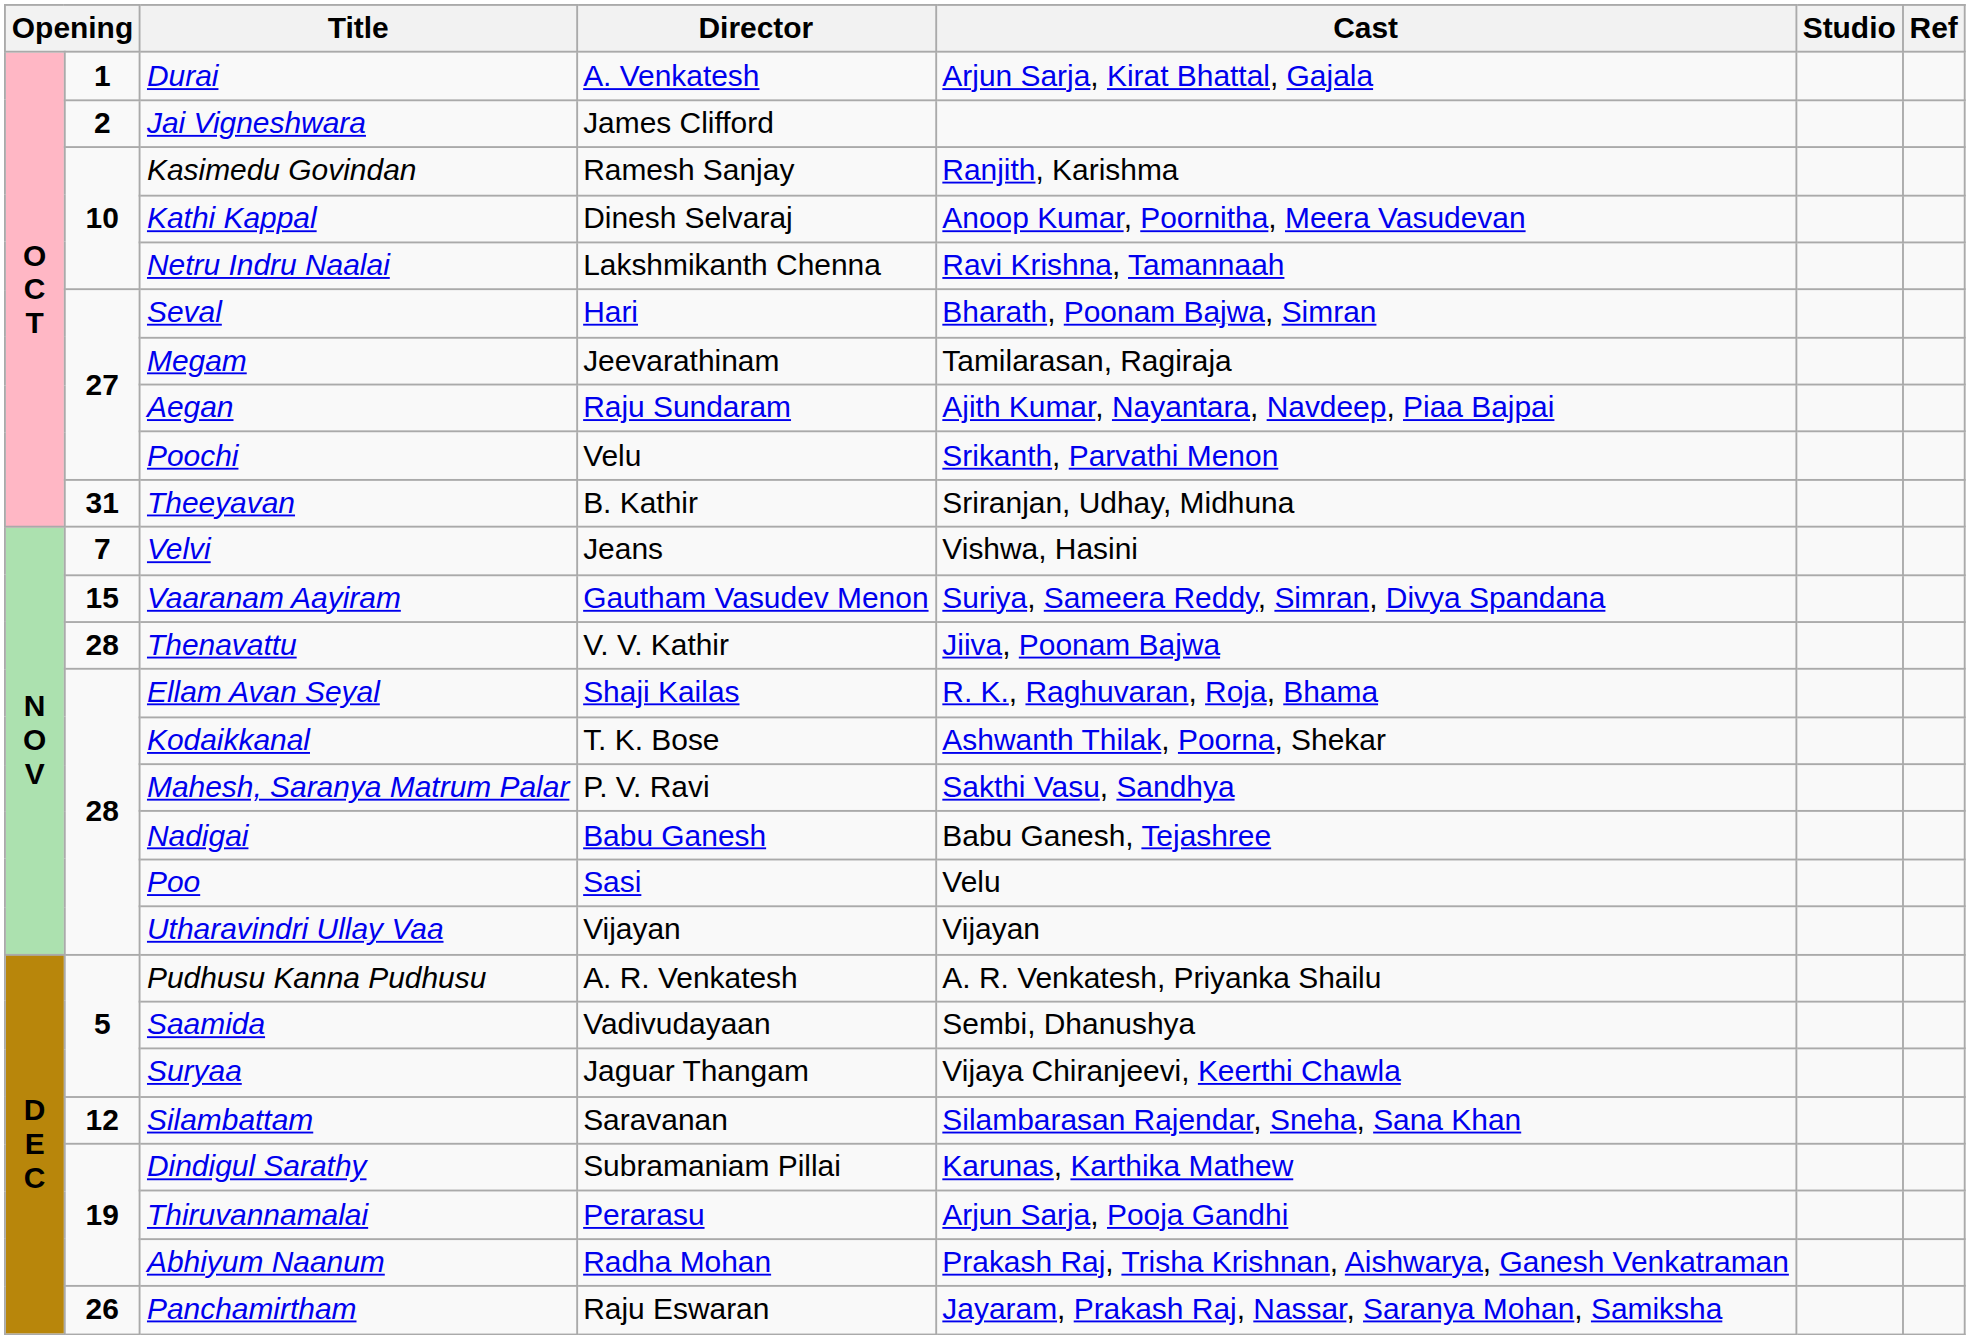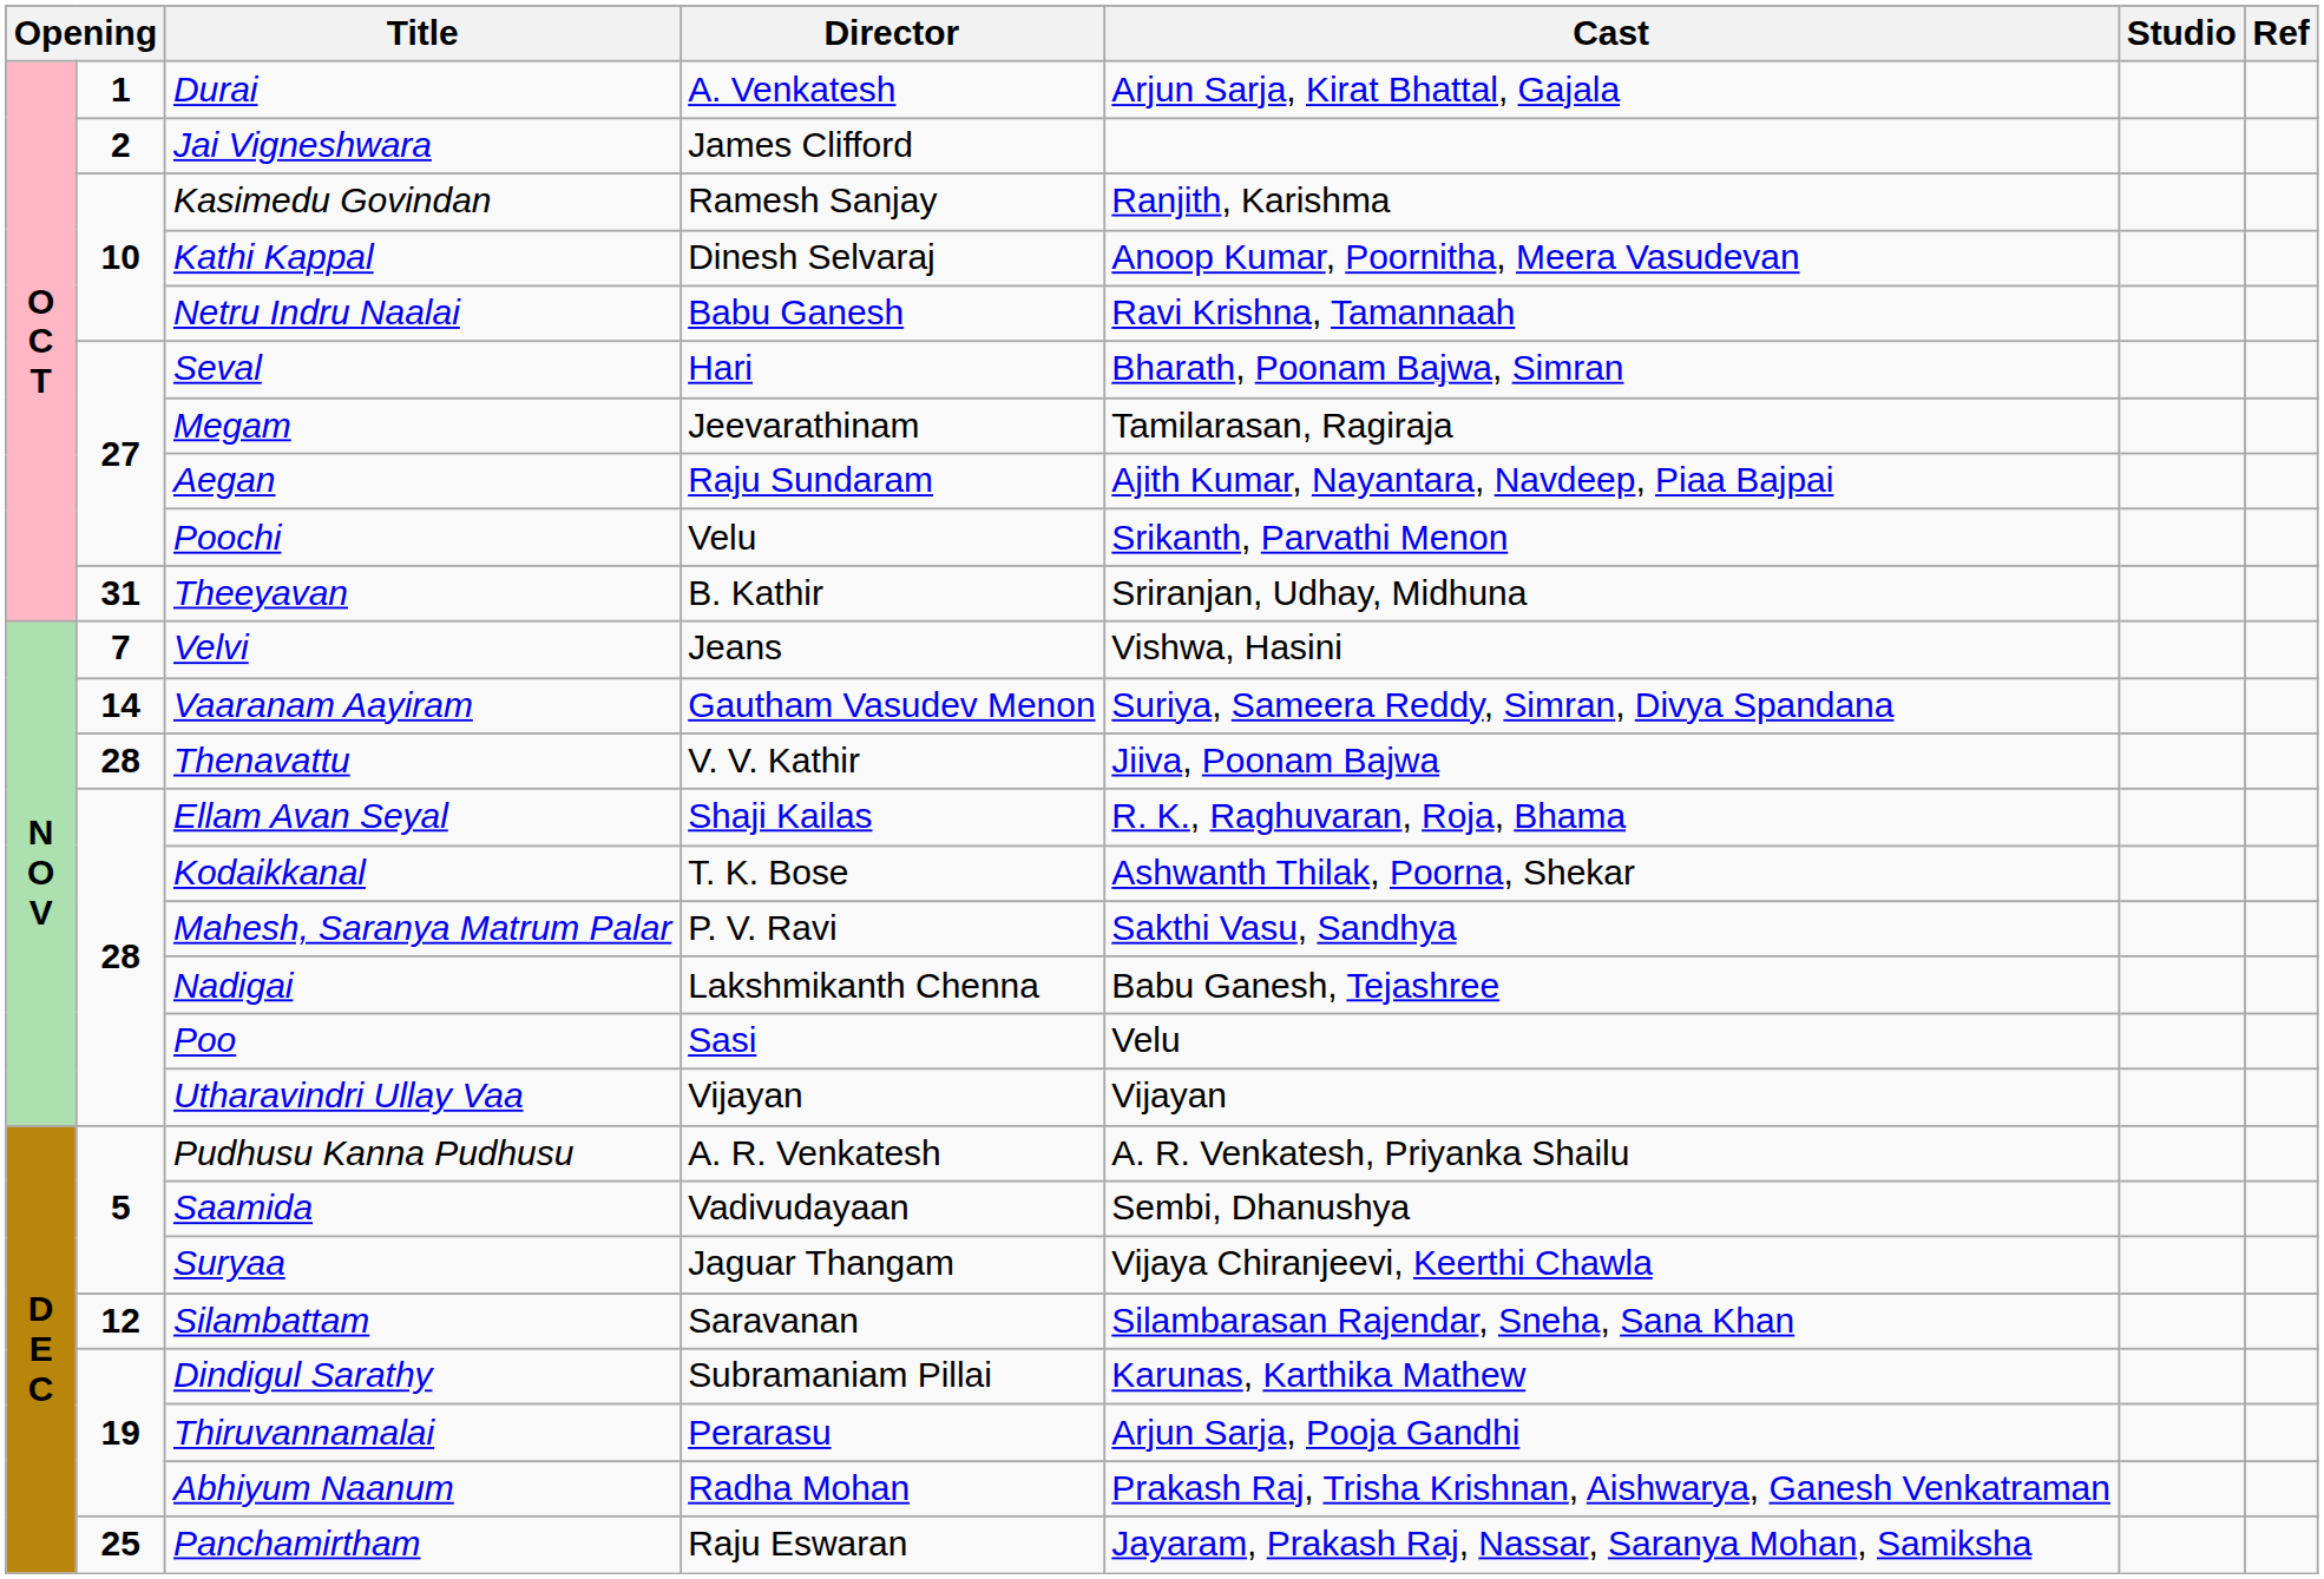Netru Indru Naalai | Director: Lakshmikanth Chenna -> Babu Ganesh
Vaaranam Aayiram | column 2: 15 -> 14
Nadigai | Director: Babu Ganesh -> Lakshmikanth Chenna
Panchamirtham | column 2: 26 -> 25
